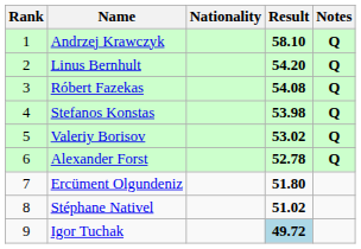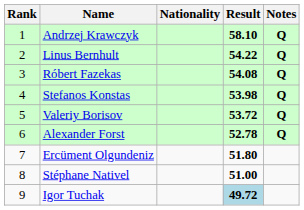Linus Bernhult | Result: 54.20 -> 54.22
Valeriy Borisov | Result: 53.02 -> 53.72
Stéphane Nativel | Result: 51.02 -> 51.00
